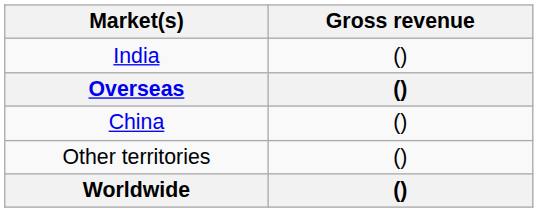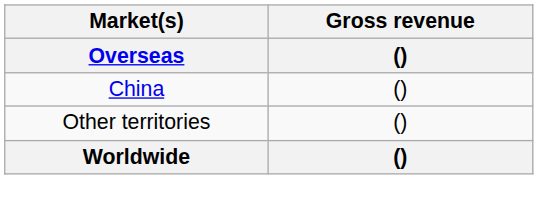- row: India | ()
